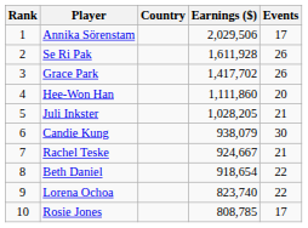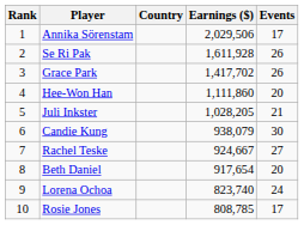Rachel Teske | Events: 21 -> 27
Beth Daniel | Earnings ($): 918,654 -> 917,654
Beth Daniel | Events: 22 -> 20
Lorena Ochoa | Events: 22 -> 24
